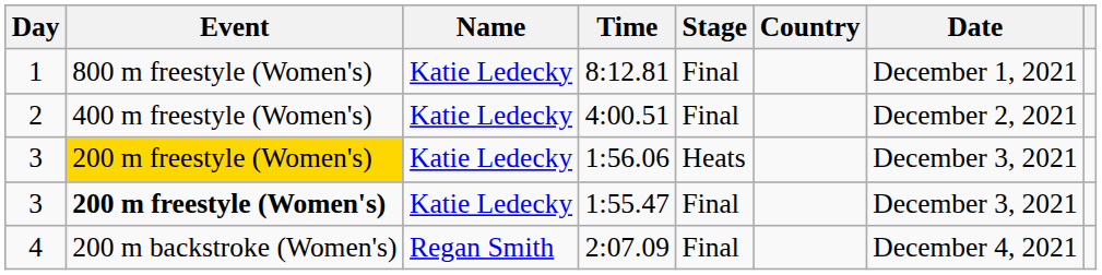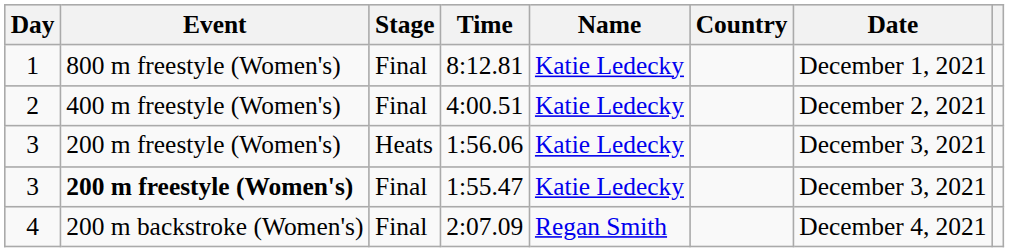columns swapped: Stage <-> Name
1:56.06 | Event: gold background -> no background
